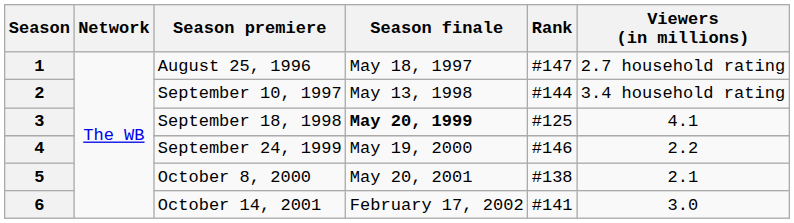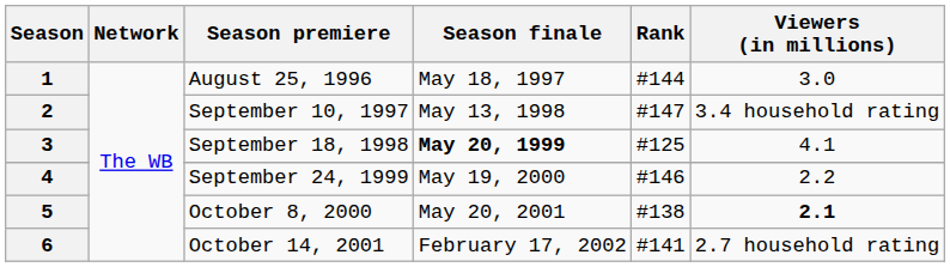1 | Rank: #147 -> #144
1 | Viewers (in millions): 2.7 household rating -> 3.0
2 | Rank: #144 -> #147
5 | Viewers (in millions): normal -> bold
6 | Viewers (in millions): 3.0 -> 2.7 household rating
